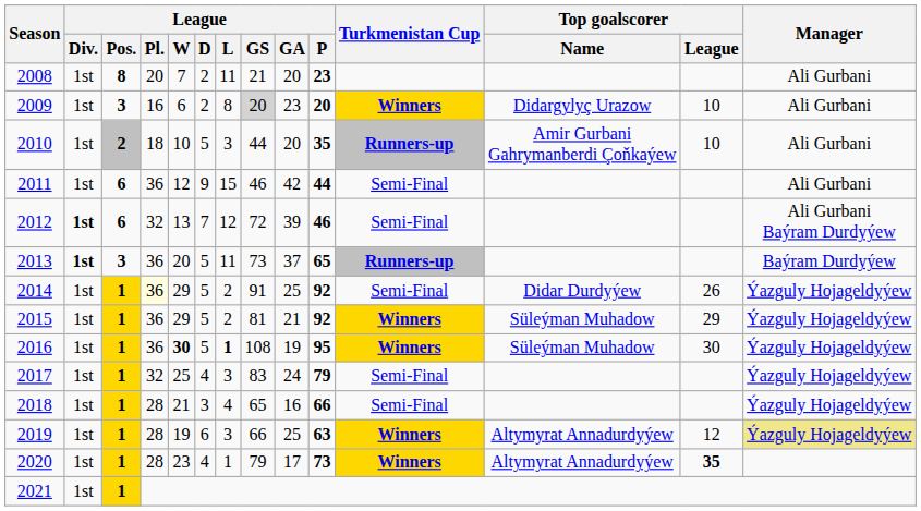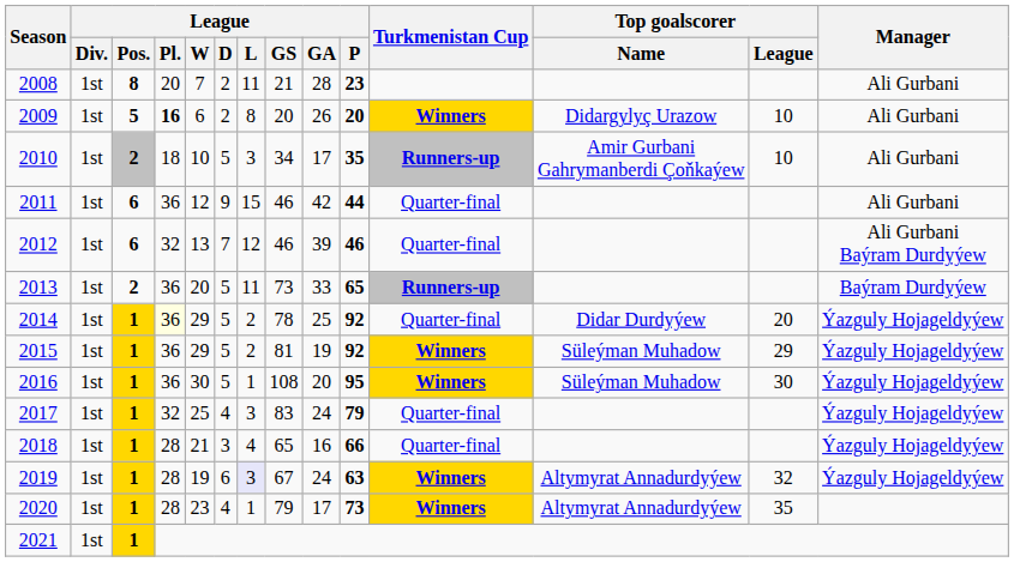2008 | League / GA: 20 -> 28
2009 | League / Pos.: 3 -> 5
2009 | League / Pl.: normal -> bold
2009 | League / GS: lightgrey background -> no background
2009 | League / GA: 23 -> 26
2010 | League / GS: 44 -> 34
2010 | League / GA: 20 -> 17
2011 | Turkmenistan Cup: Semi-Final -> Quarter-final
2012 | League / Div.: bold -> normal
2012 | League / GS: 72 -> 46
2012 | Turkmenistan Cup: Semi-Final -> Quarter-final
2013 | League / Div.: bold -> normal
2013 | League / Pos.: 3 -> 2
2013 | League / GA: 37 -> 33
2014 | League / GS: 91 -> 78
2014 | Turkmenistan Cup: Semi-Final -> Quarter-final
2014 | Top goalscorer / League: 26 -> 20
2015 | League / GA: 21 -> 19
2016 | League / W: bold -> normal
2016 | League / L: bold -> normal
2016 | League / GA: 19 -> 20
2017 | Turkmenistan Cup: Semi-Final -> Quarter-final
2018 | Turkmenistan Cup: Semi-Final -> Quarter-final
2019 | League / L: no background -> lavender background
2019 | League / GS: 66 -> 67
2019 | League / GA: 25 -> 24
2019 | Top goalscorer / League: 12 -> 32
2019 | Manager: khaki background -> no background
2020 | Top goalscorer / League: bold -> normal
